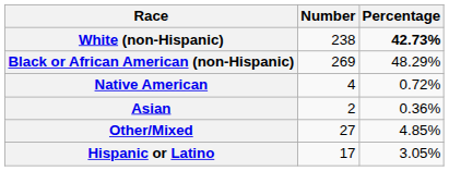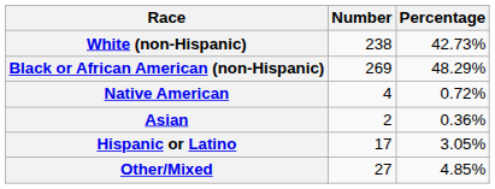White (non-Hispanic) | Percentage: bold -> normal
rows swapped: Other/Mixed <-> Hispanic or Latino
